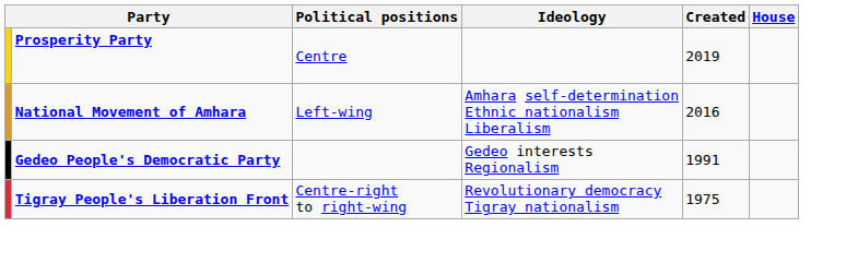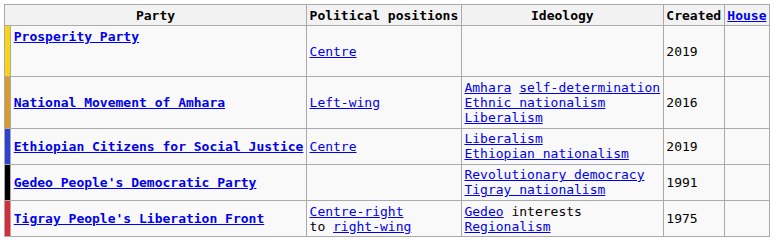+ row: Ethiopian Citizens for Social Justice | Centre | Liberalism Ethiopian nationalism | 2019
Gedeo People's Democratic Party | Ideology: Gedeo interests Regionalism -> Revolutionary democracy Tigray nationalism
Tigray People's Liberation Front | Ideology: Revolutionary democracy Tigray nationalism -> Gedeo interests Regionalism
